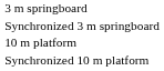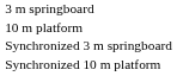rows swapped: 10 m platform <-> Synchronized 3 m springboard
